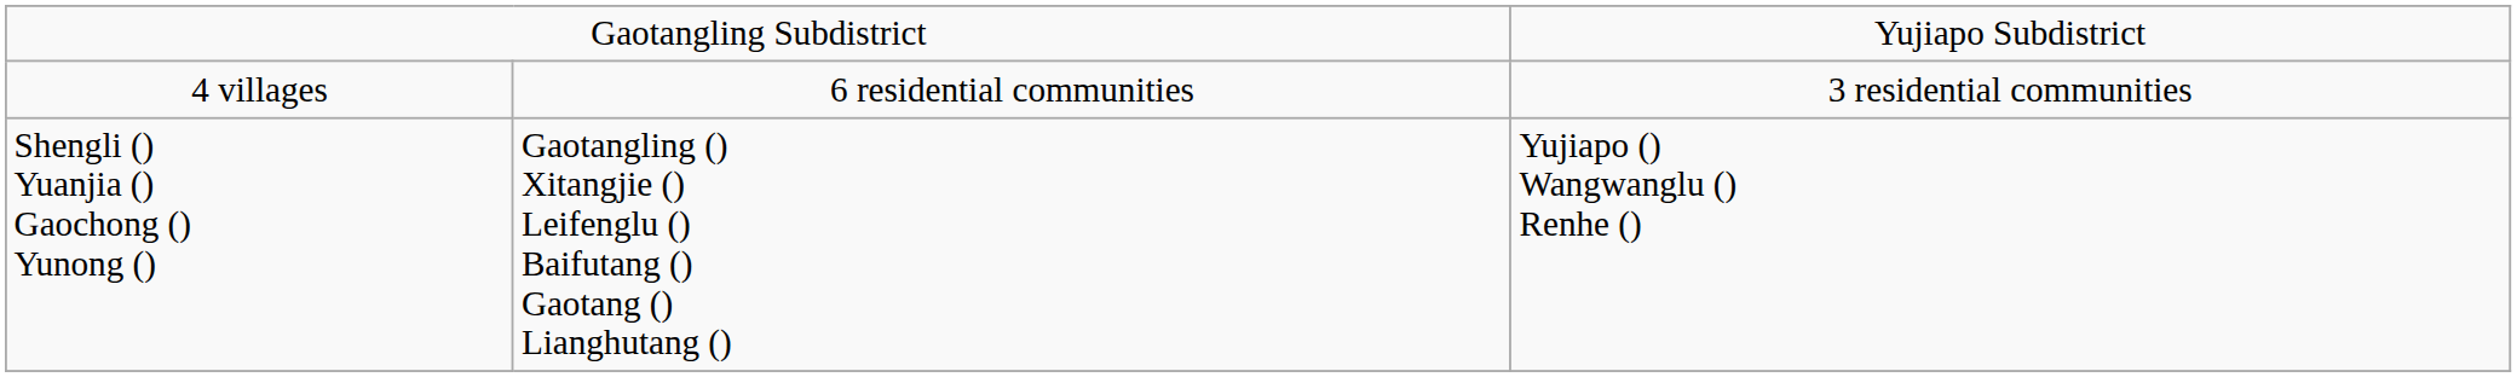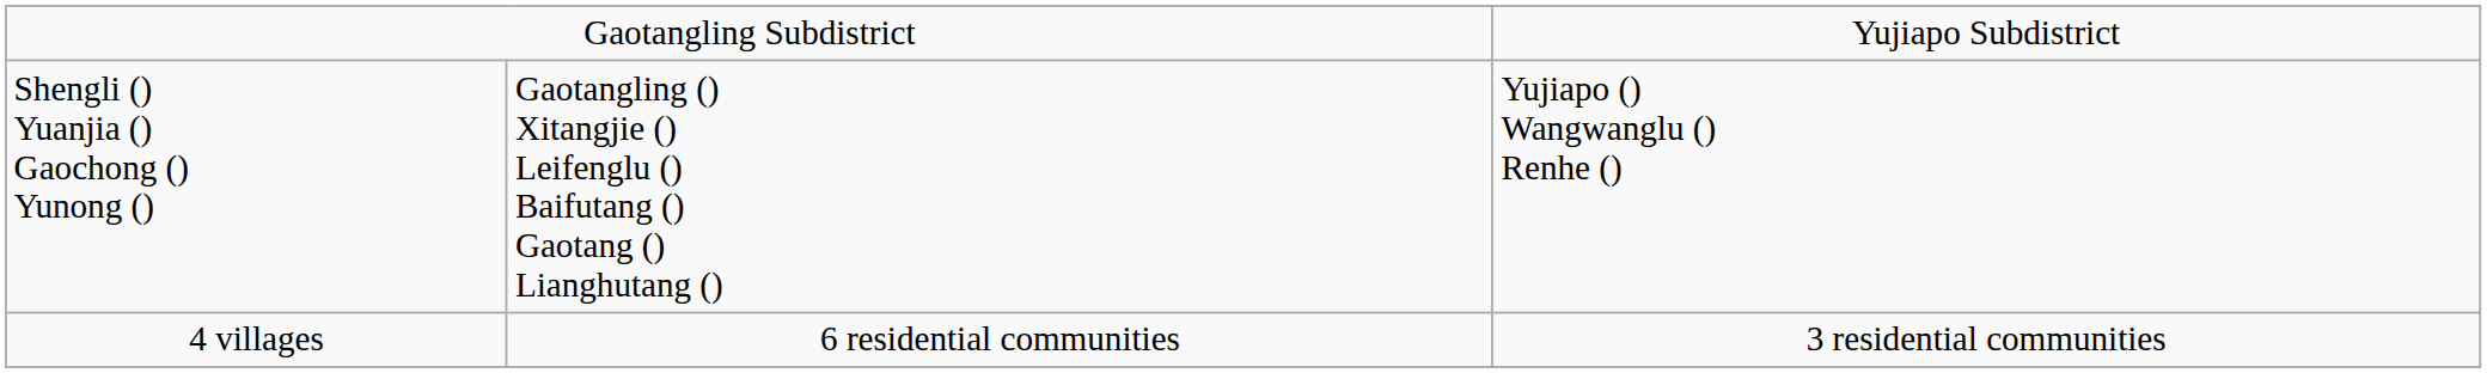rows swapped: 4 villages <-> Shengli () Yuanjia () Gaochong () Yunong ()
